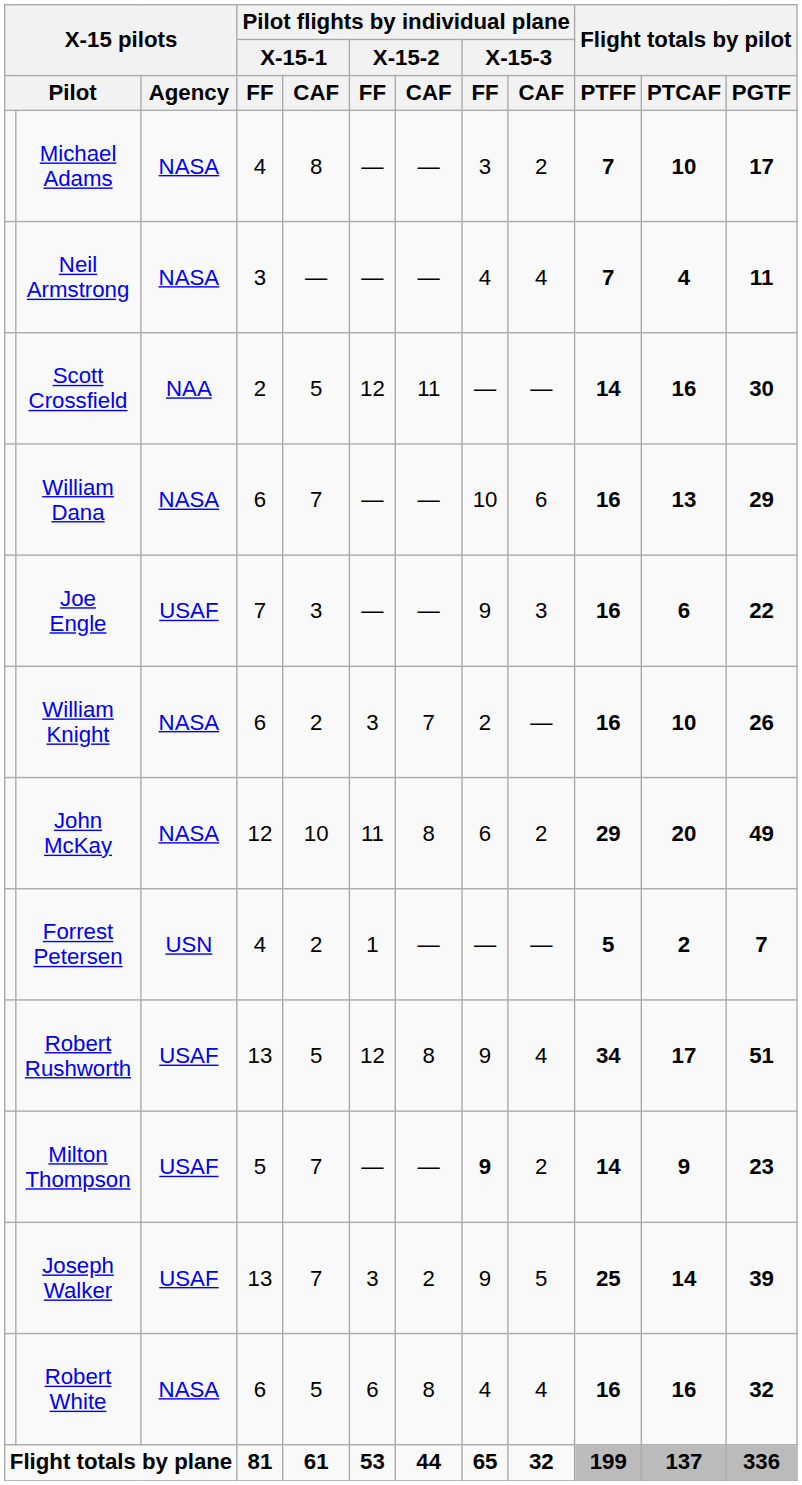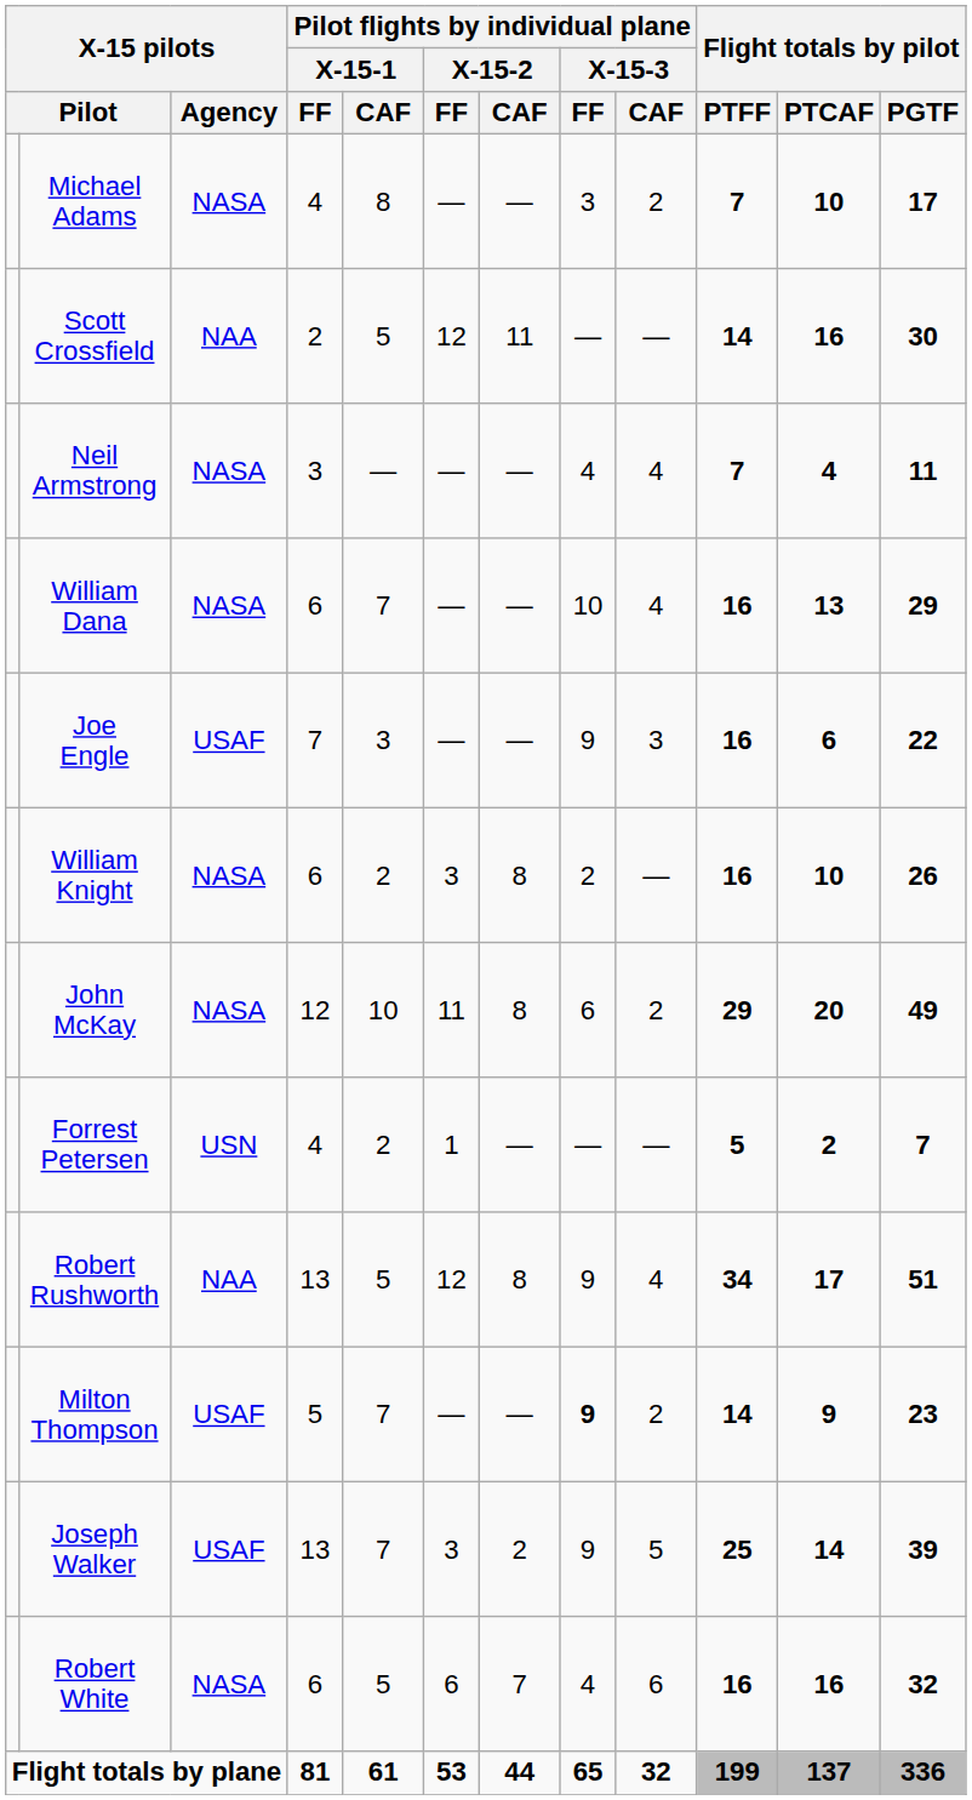rows swapped: Neil Armstrong <-> Scott Crossfield
William Dana | Pilot flights by individual plane / X-15-3 / CAF: 6 -> 4
William Knight | Pilot flights by individual plane / X-15-2 / CAF: 7 -> 8
Robert Rushworth | X-15 pilots / Agency: USAF -> NAA
Robert White | Pilot flights by individual plane / X-15-2 / CAF: 8 -> 7
Robert White | Pilot flights by individual plane / X-15-3 / CAF: 4 -> 6
